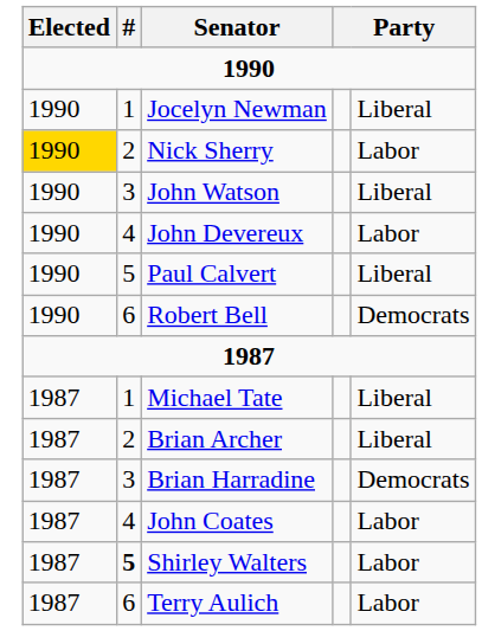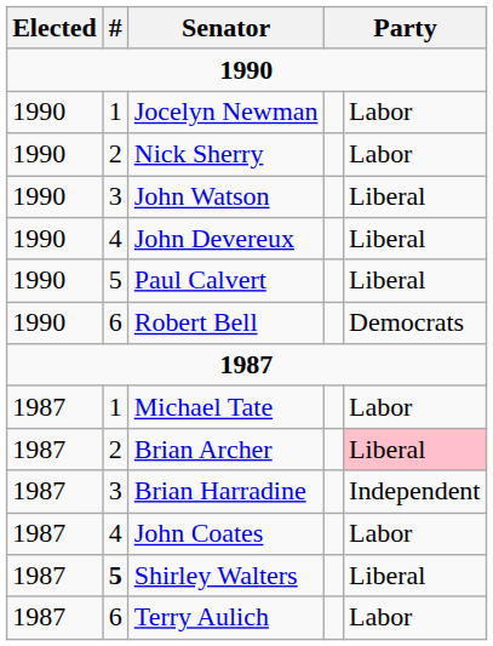Jocelyn Newman | column 5: Liberal -> Labor
Nick Sherry | Elected: gold background -> no background
John Devereux | column 5: Labor -> Liberal
Michael Tate | column 5: Liberal -> Labor
Brian Archer | column 5: no background -> pink background
Brian Harradine | column 5: Democrats -> Independent
Shirley Walters | column 5: Labor -> Liberal
